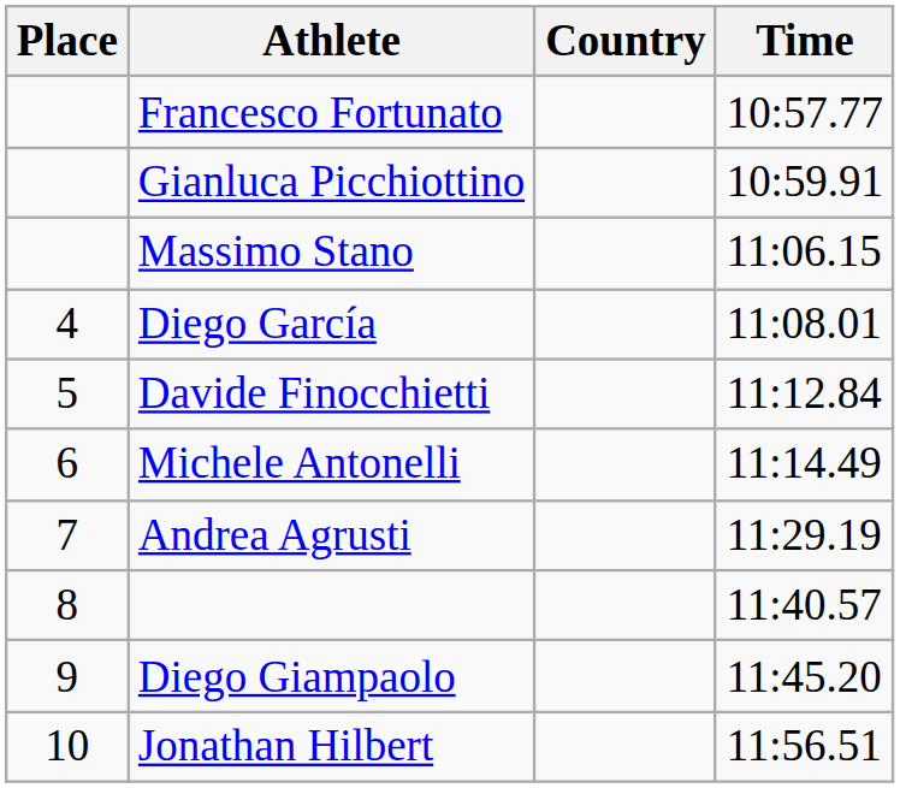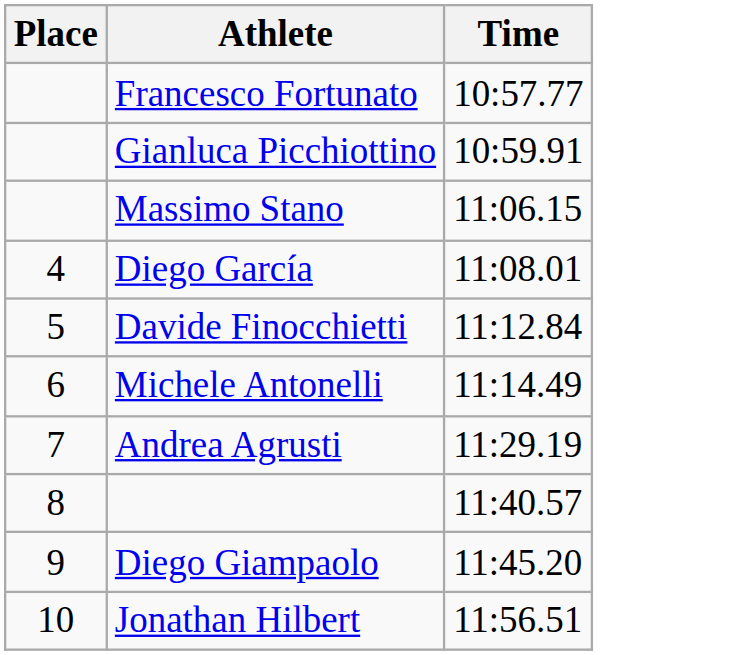- column: Country
